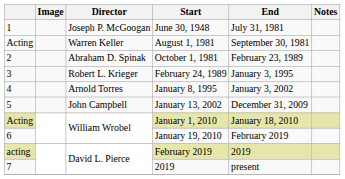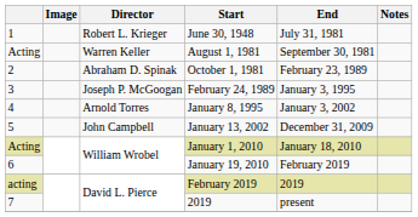June 30, 1948 | Director: Joseph P. McGoogan -> Robert L. Krieger
February 24, 1989 | Director: Robert L. Krieger -> Joseph P. McGoogan
